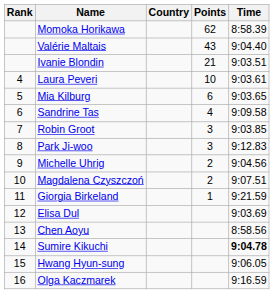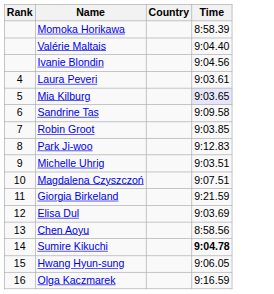- column: Points | 62 | 43 | 21 | 10 | 6 | 4 | 3 | 3 | 2 | 2 | 1
Ivanie Blondin | Time: 9:03.51 -> 9:04.56
Mia Kilburg | Time: no background -> lavender background
Michelle Uhrig | Time: 9:04.56 -> 9:03.51
